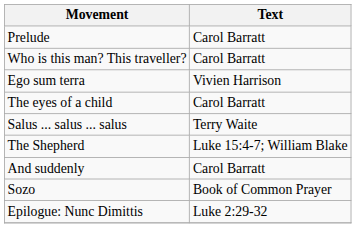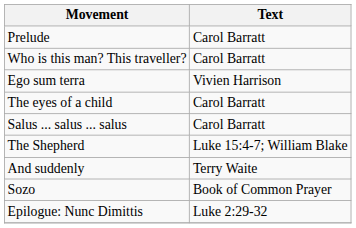Salus ... salus ... salus | Text: Terry Waite -> Carol Barratt
And suddenly | Text: Carol Barratt -> Terry Waite
